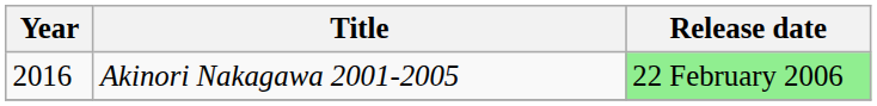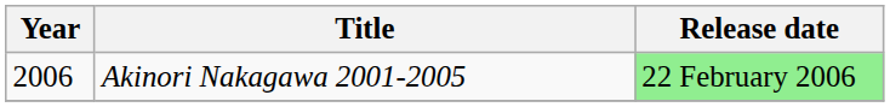Akinori Nakagawa 2001-2005 | Year: 2016 -> 2006
